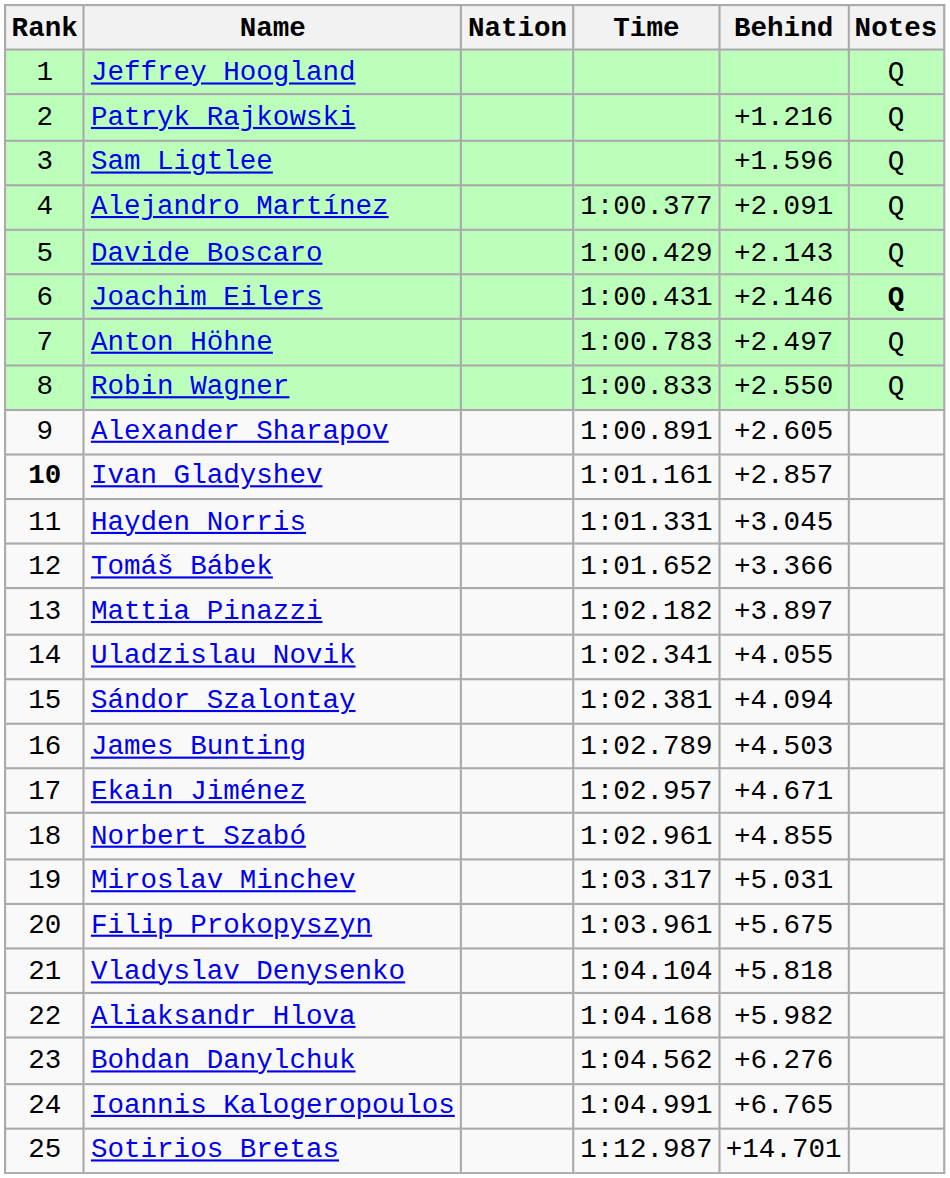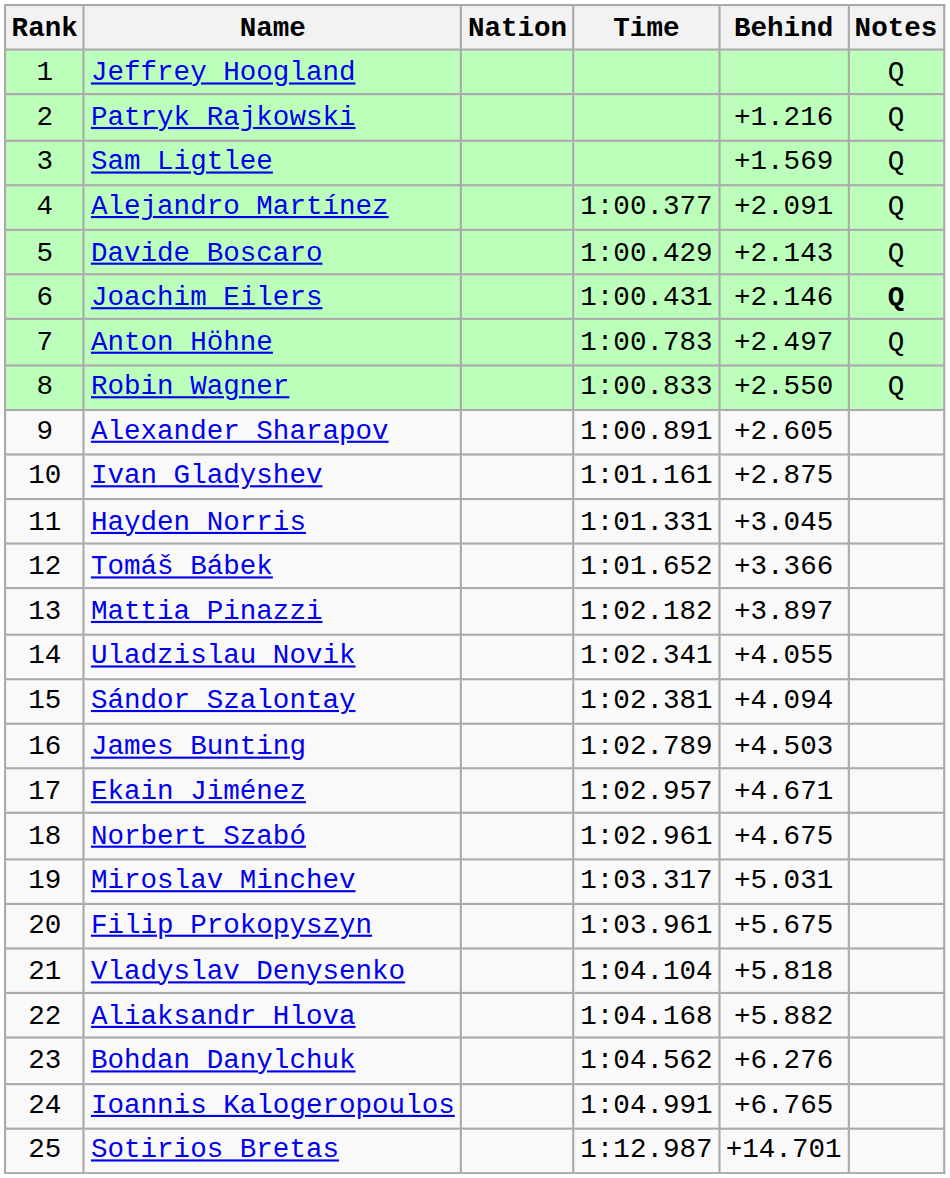Sam Ligtlee | Behind: +1.596 -> +1.569
Ivan Gladyshev | Rank: bold -> normal
Ivan Gladyshev | Behind: +2.857 -> +2.875
Norbert Szabó | Behind: +4.855 -> +4.675
Aliaksandr Hlova | Behind: +5.982 -> +5.882
